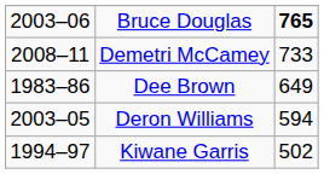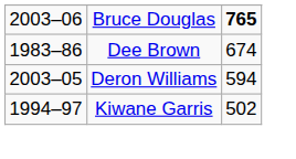- row: 2008–11 | Demetri McCamey | 733
Dee Brown | column 3: 649 -> 674
